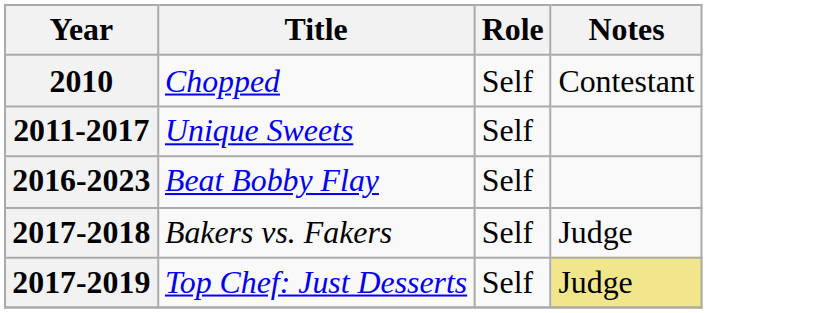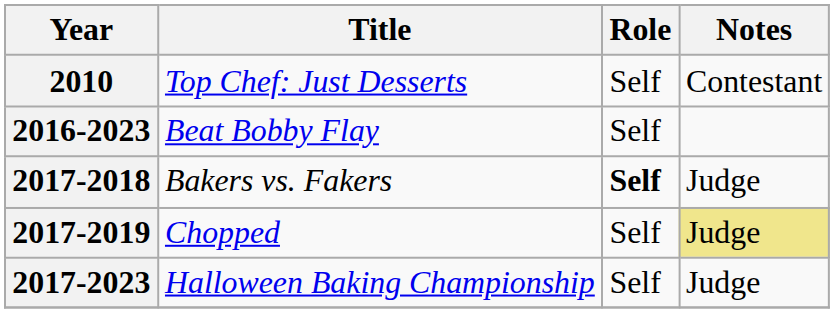2010 | Title: Chopped -> Top Chef: Just Desserts
- row: 2011-2017 | Unique Sweets | Self
2017-2018 | Role: normal -> bold
2017-2019 | Title: Top Chef: Just Desserts -> Chopped
+ row: 2017-2023 | Halloween Baking Championship | Self | Judge
